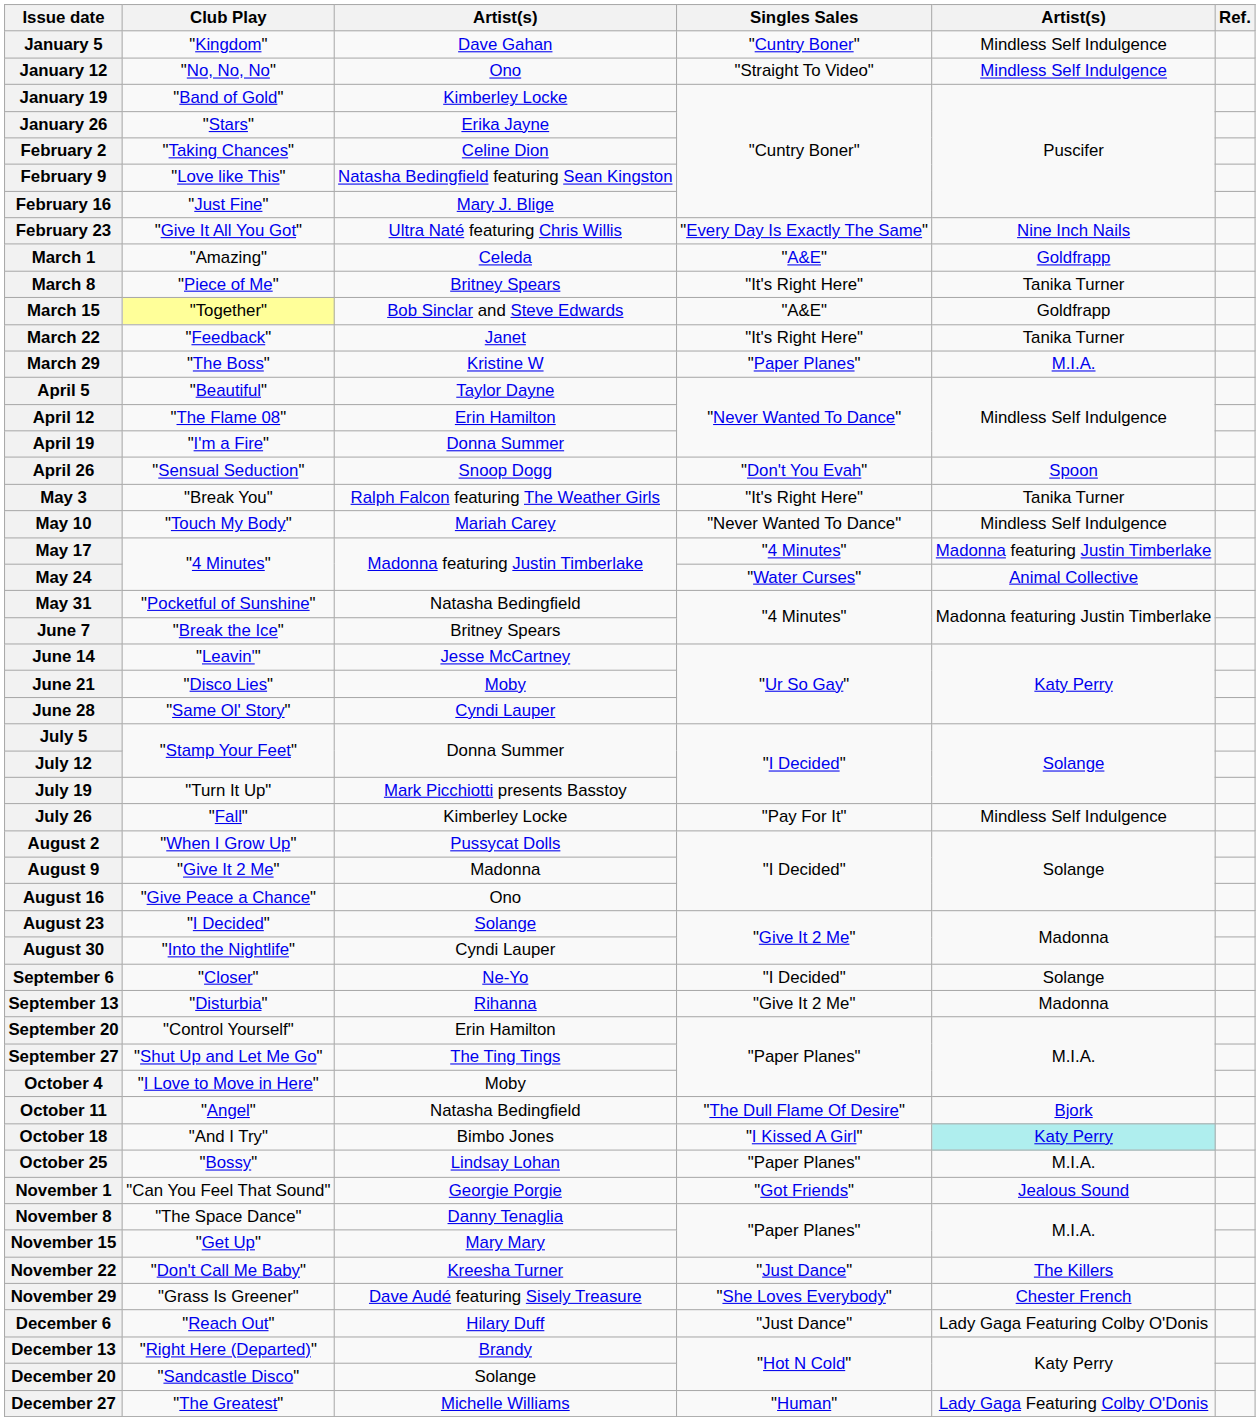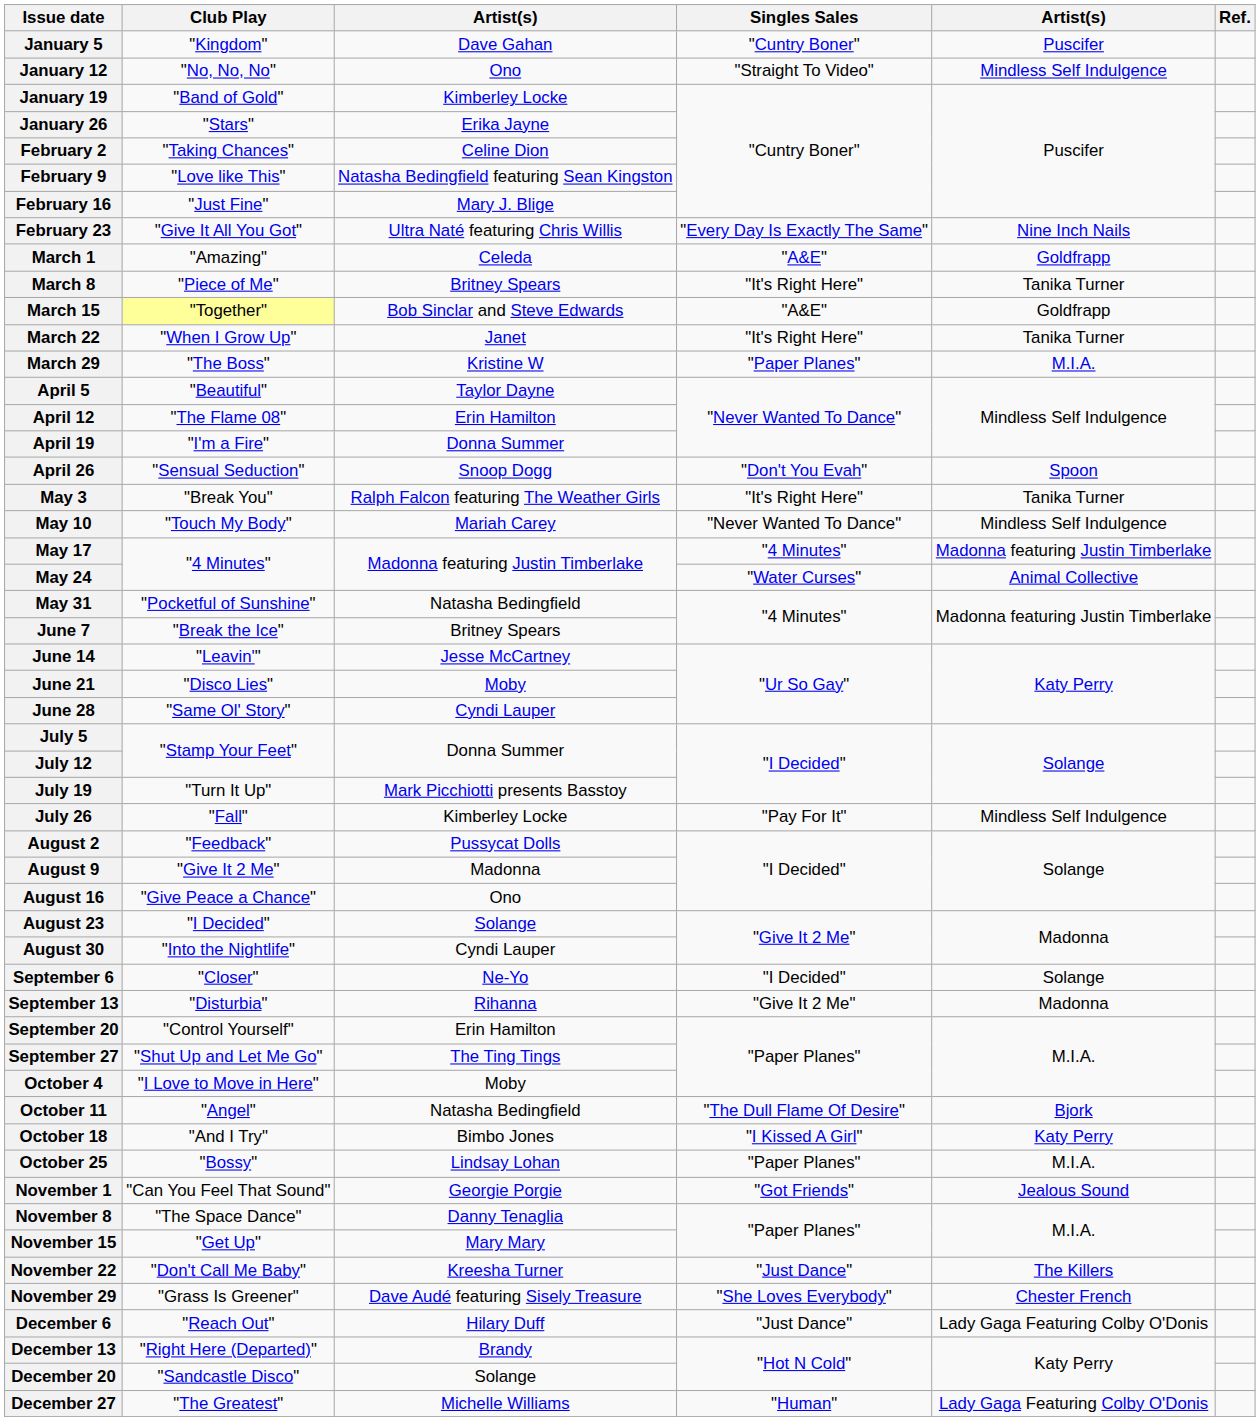January 5 | column 5: Mindless Self Indulgence -> Puscifer
March 22 | Club Play: "Feedback" -> "When I Grow Up"
August 2 | Club Play: "When I Grow Up" -> "Feedback"
October 18 | column 5: paleturquoise background -> no background
